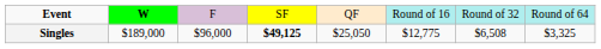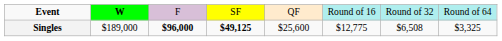Singles | column 3: normal -> bold
Singles | column 5: $25,050 -> $25,600
